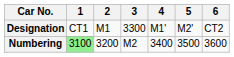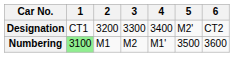Designation | 2: M1 -> 3200
Designation | 4: M1' -> 3400
Numbering | 2: 3200 -> M1
Numbering | 4: 3400 -> M1'
